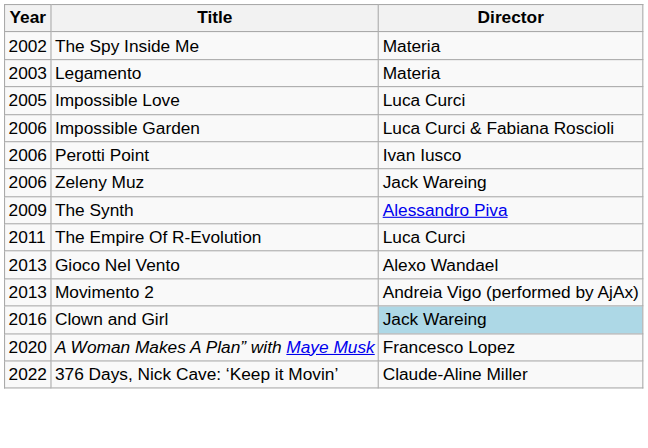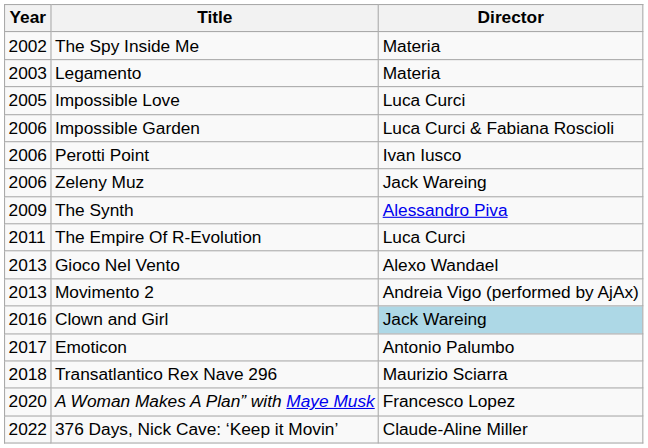+ row: 2017 | Emoticon | Antonio Palumbo
+ row: 2018 | Transatlantico Rex Nave 296 | Maurizio Sciarra
